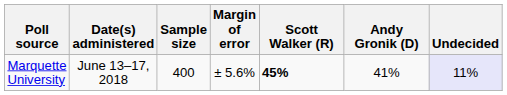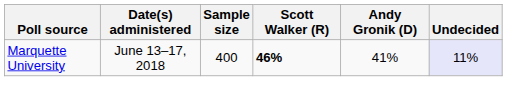- column: Margin of error | ± 5.6%
Marquette University | Scott Walker (R): 45% -> 46%
